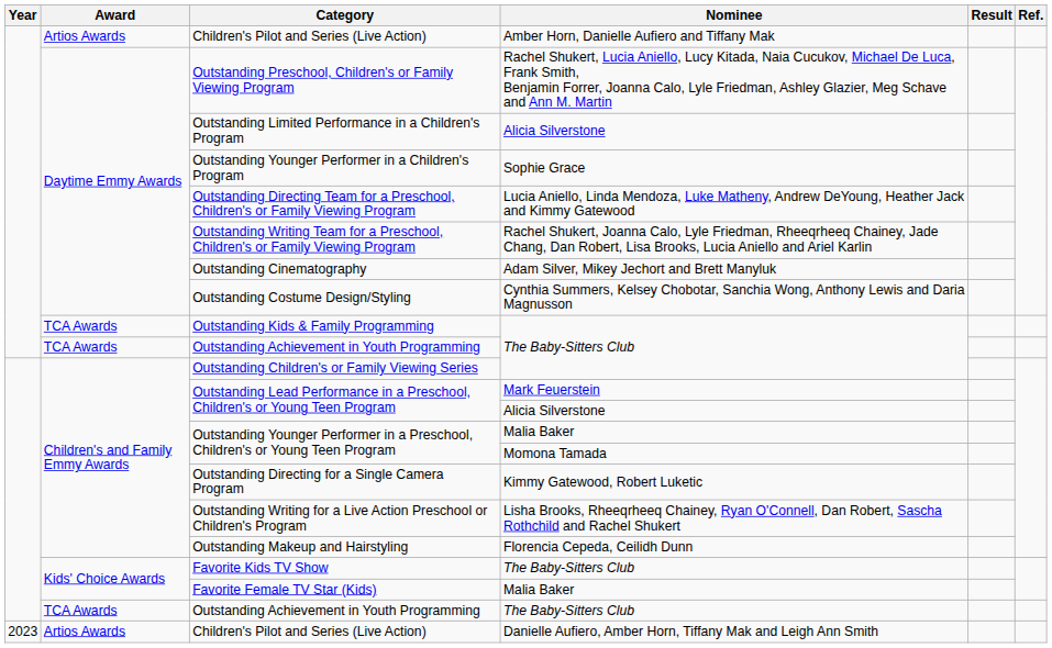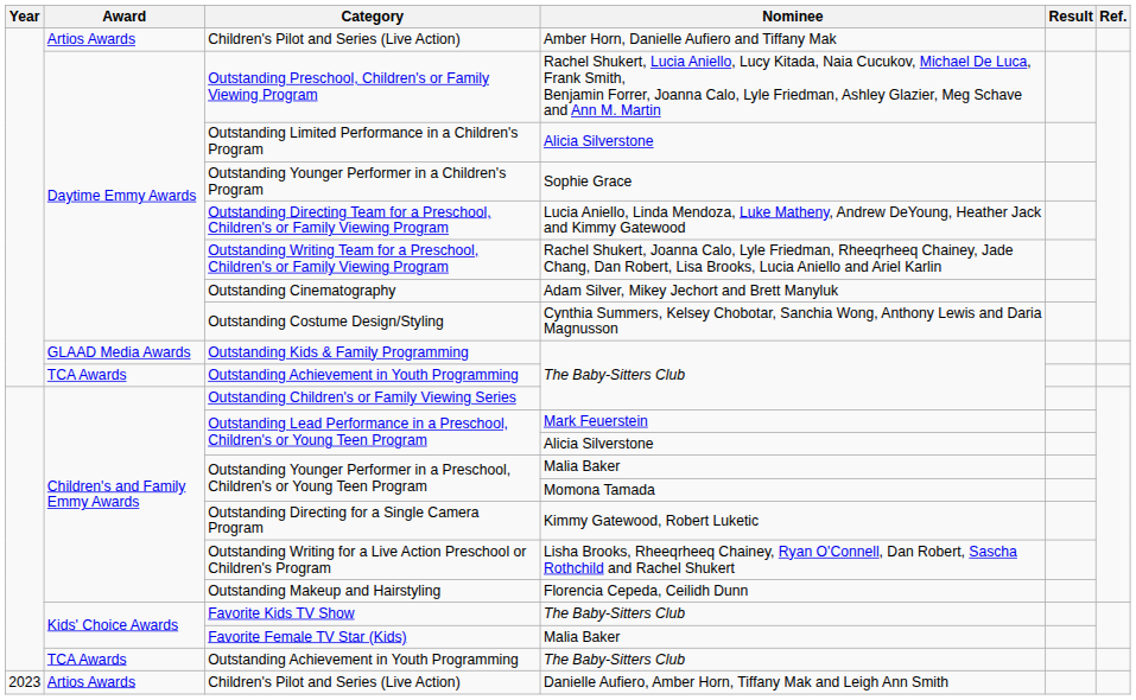Outstanding Kids & Family Programming | Award: TCA Awards -> GLAAD Media Awards
